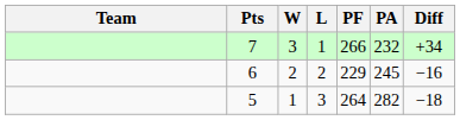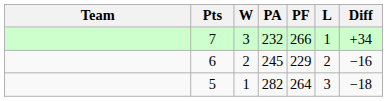columns swapped: L <-> PA
